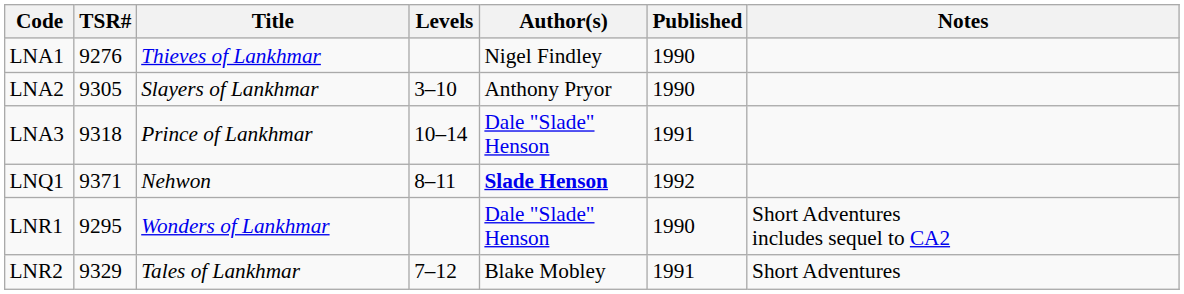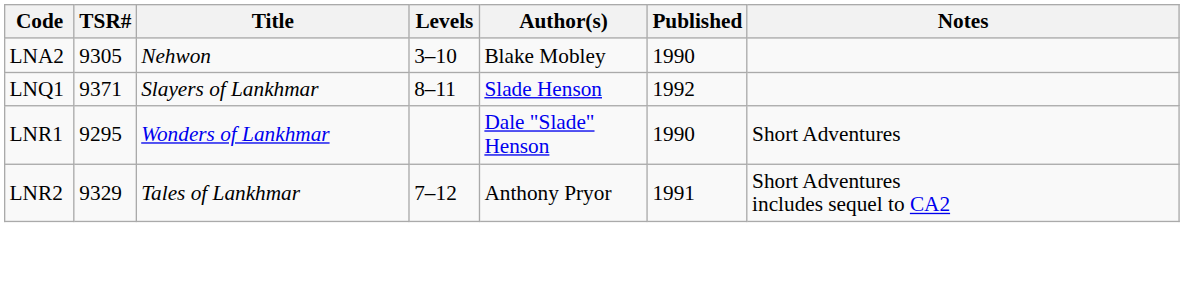- row: LNA1 | 9276 | Thieves of Lankhmar | Nigel Findley | 1990
LNA2 | Title: Slayers of Lankhmar -> Nehwon
LNA2 | Author(s): Anthony Pryor -> Blake Mobley
- row: LNA3 | 9318 | Prince of Lankhmar | 10–14 | Dale "Slade" Henson | 1991
LNQ1 | Title: Nehwon -> Slayers of Lankhmar
LNQ1 | Author(s): bold -> normal
LNR1 | Notes: Short Adventures includes sequel to CA2 -> Short Adventures
LNR2 | Author(s): Blake Mobley -> Anthony Pryor
LNR2 | Notes: Short Adventures -> Short Adventures includes sequel to CA2
